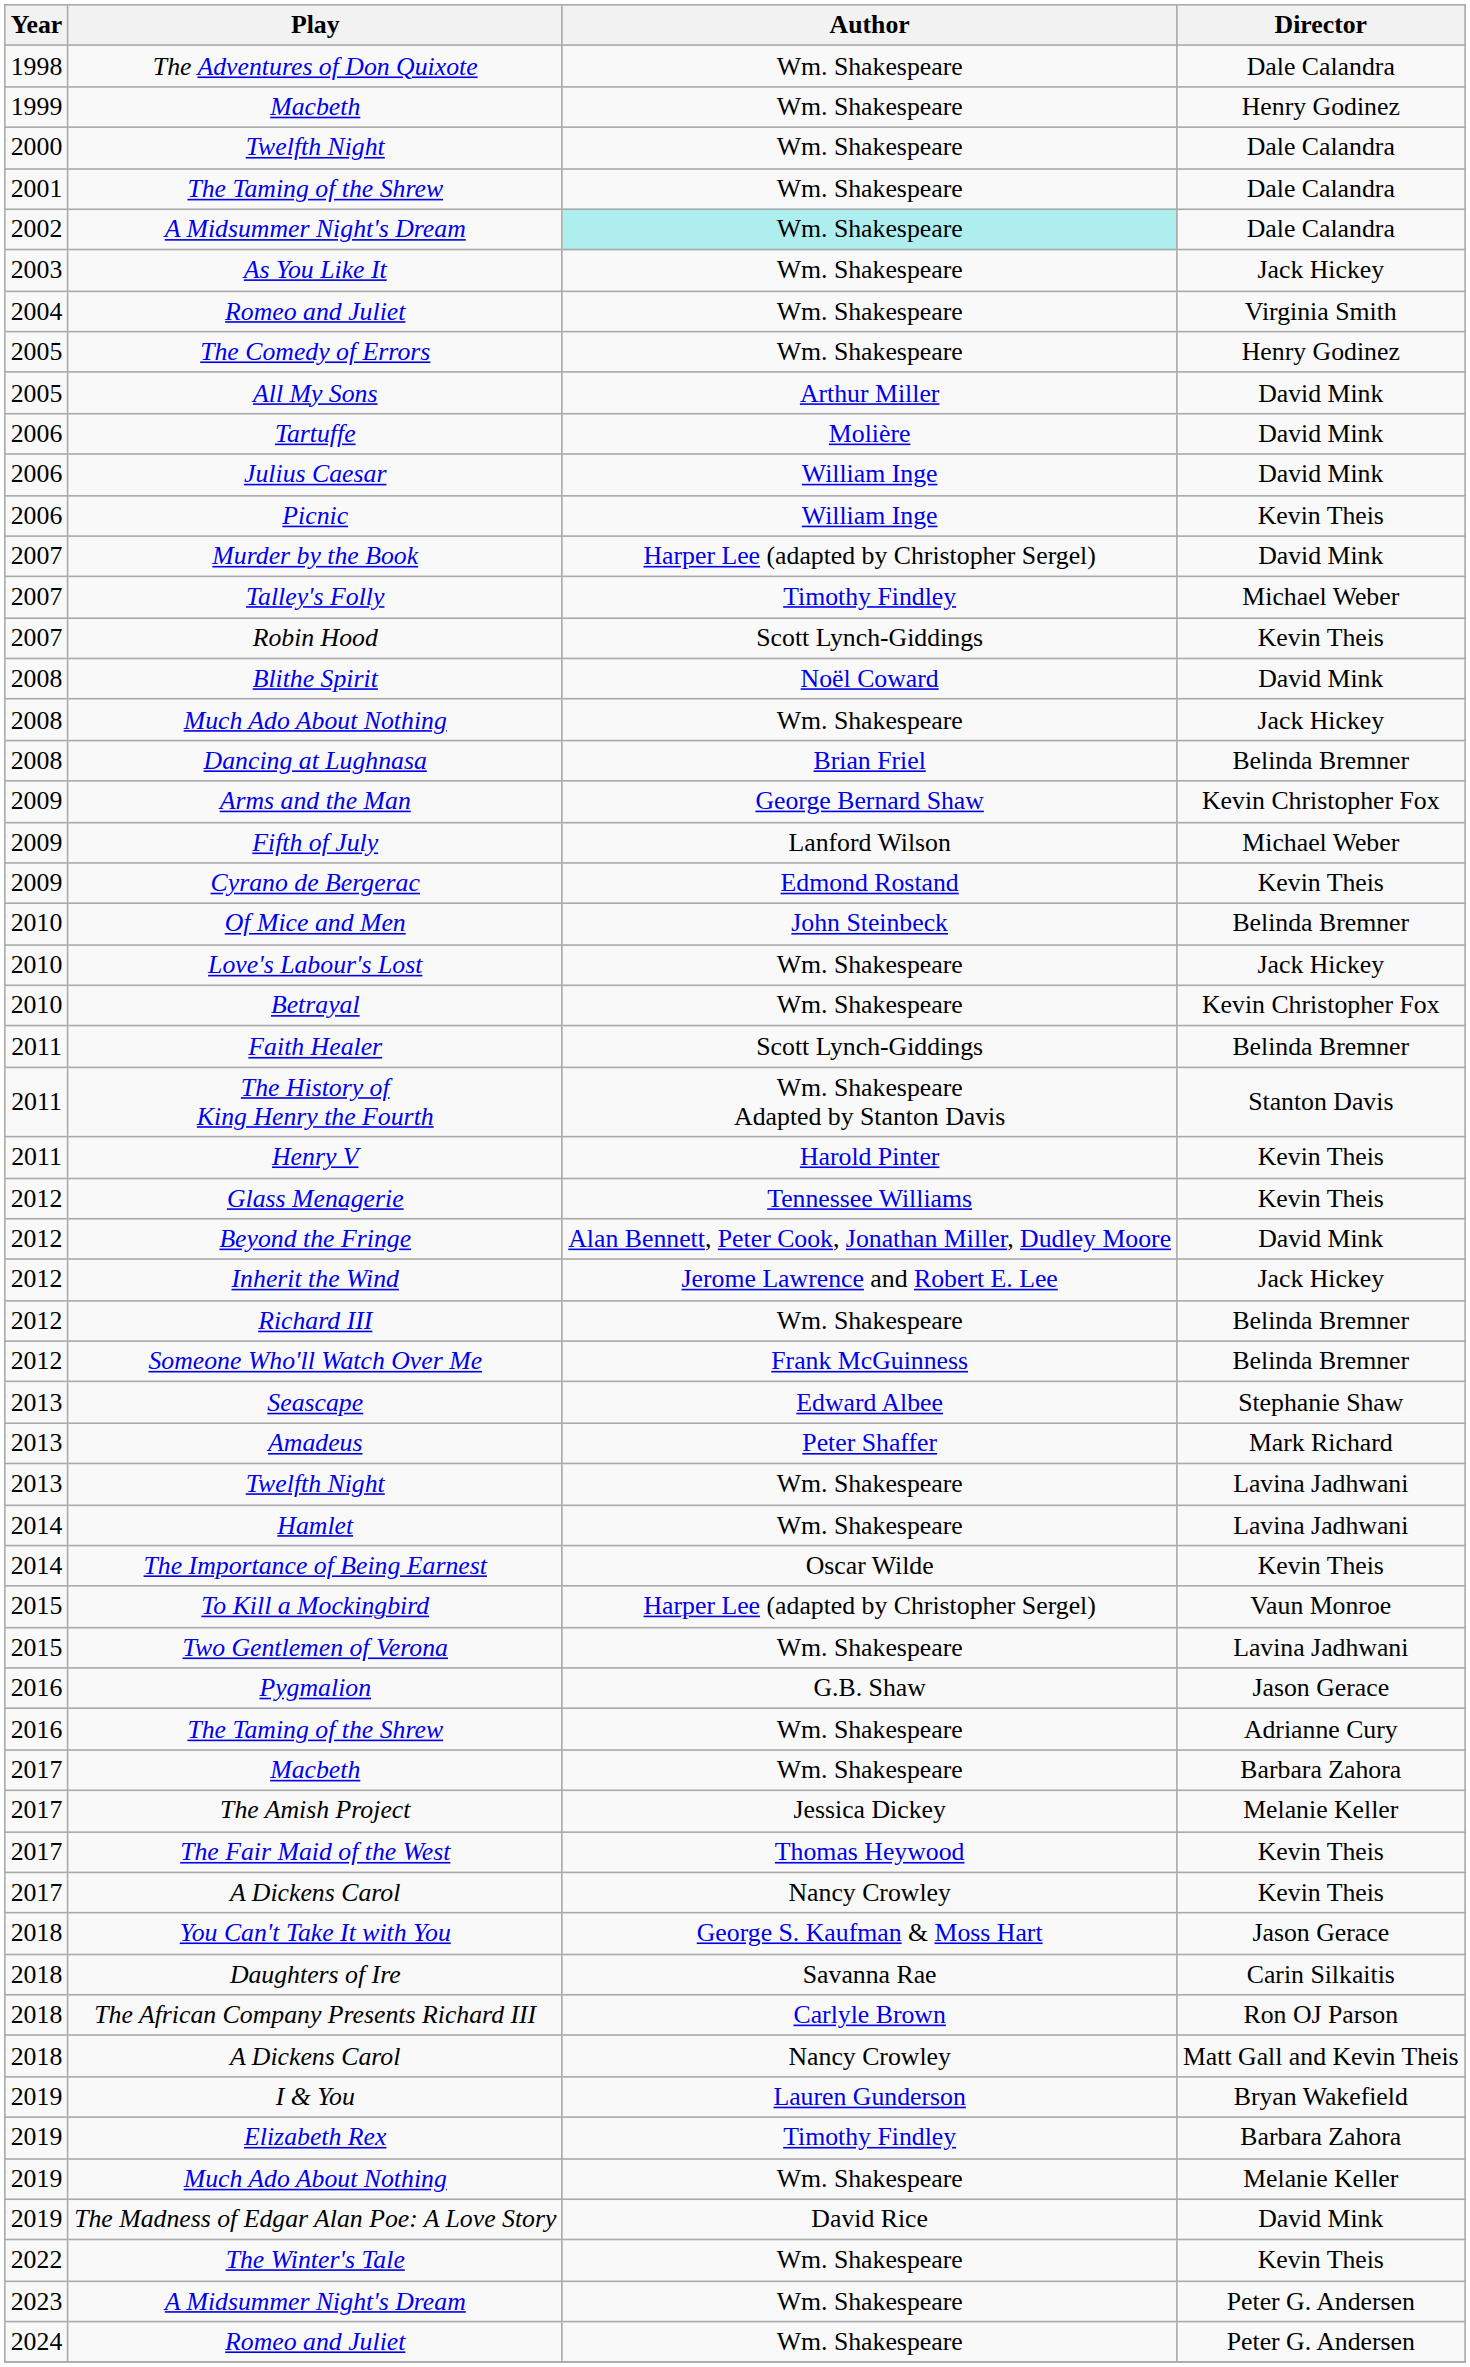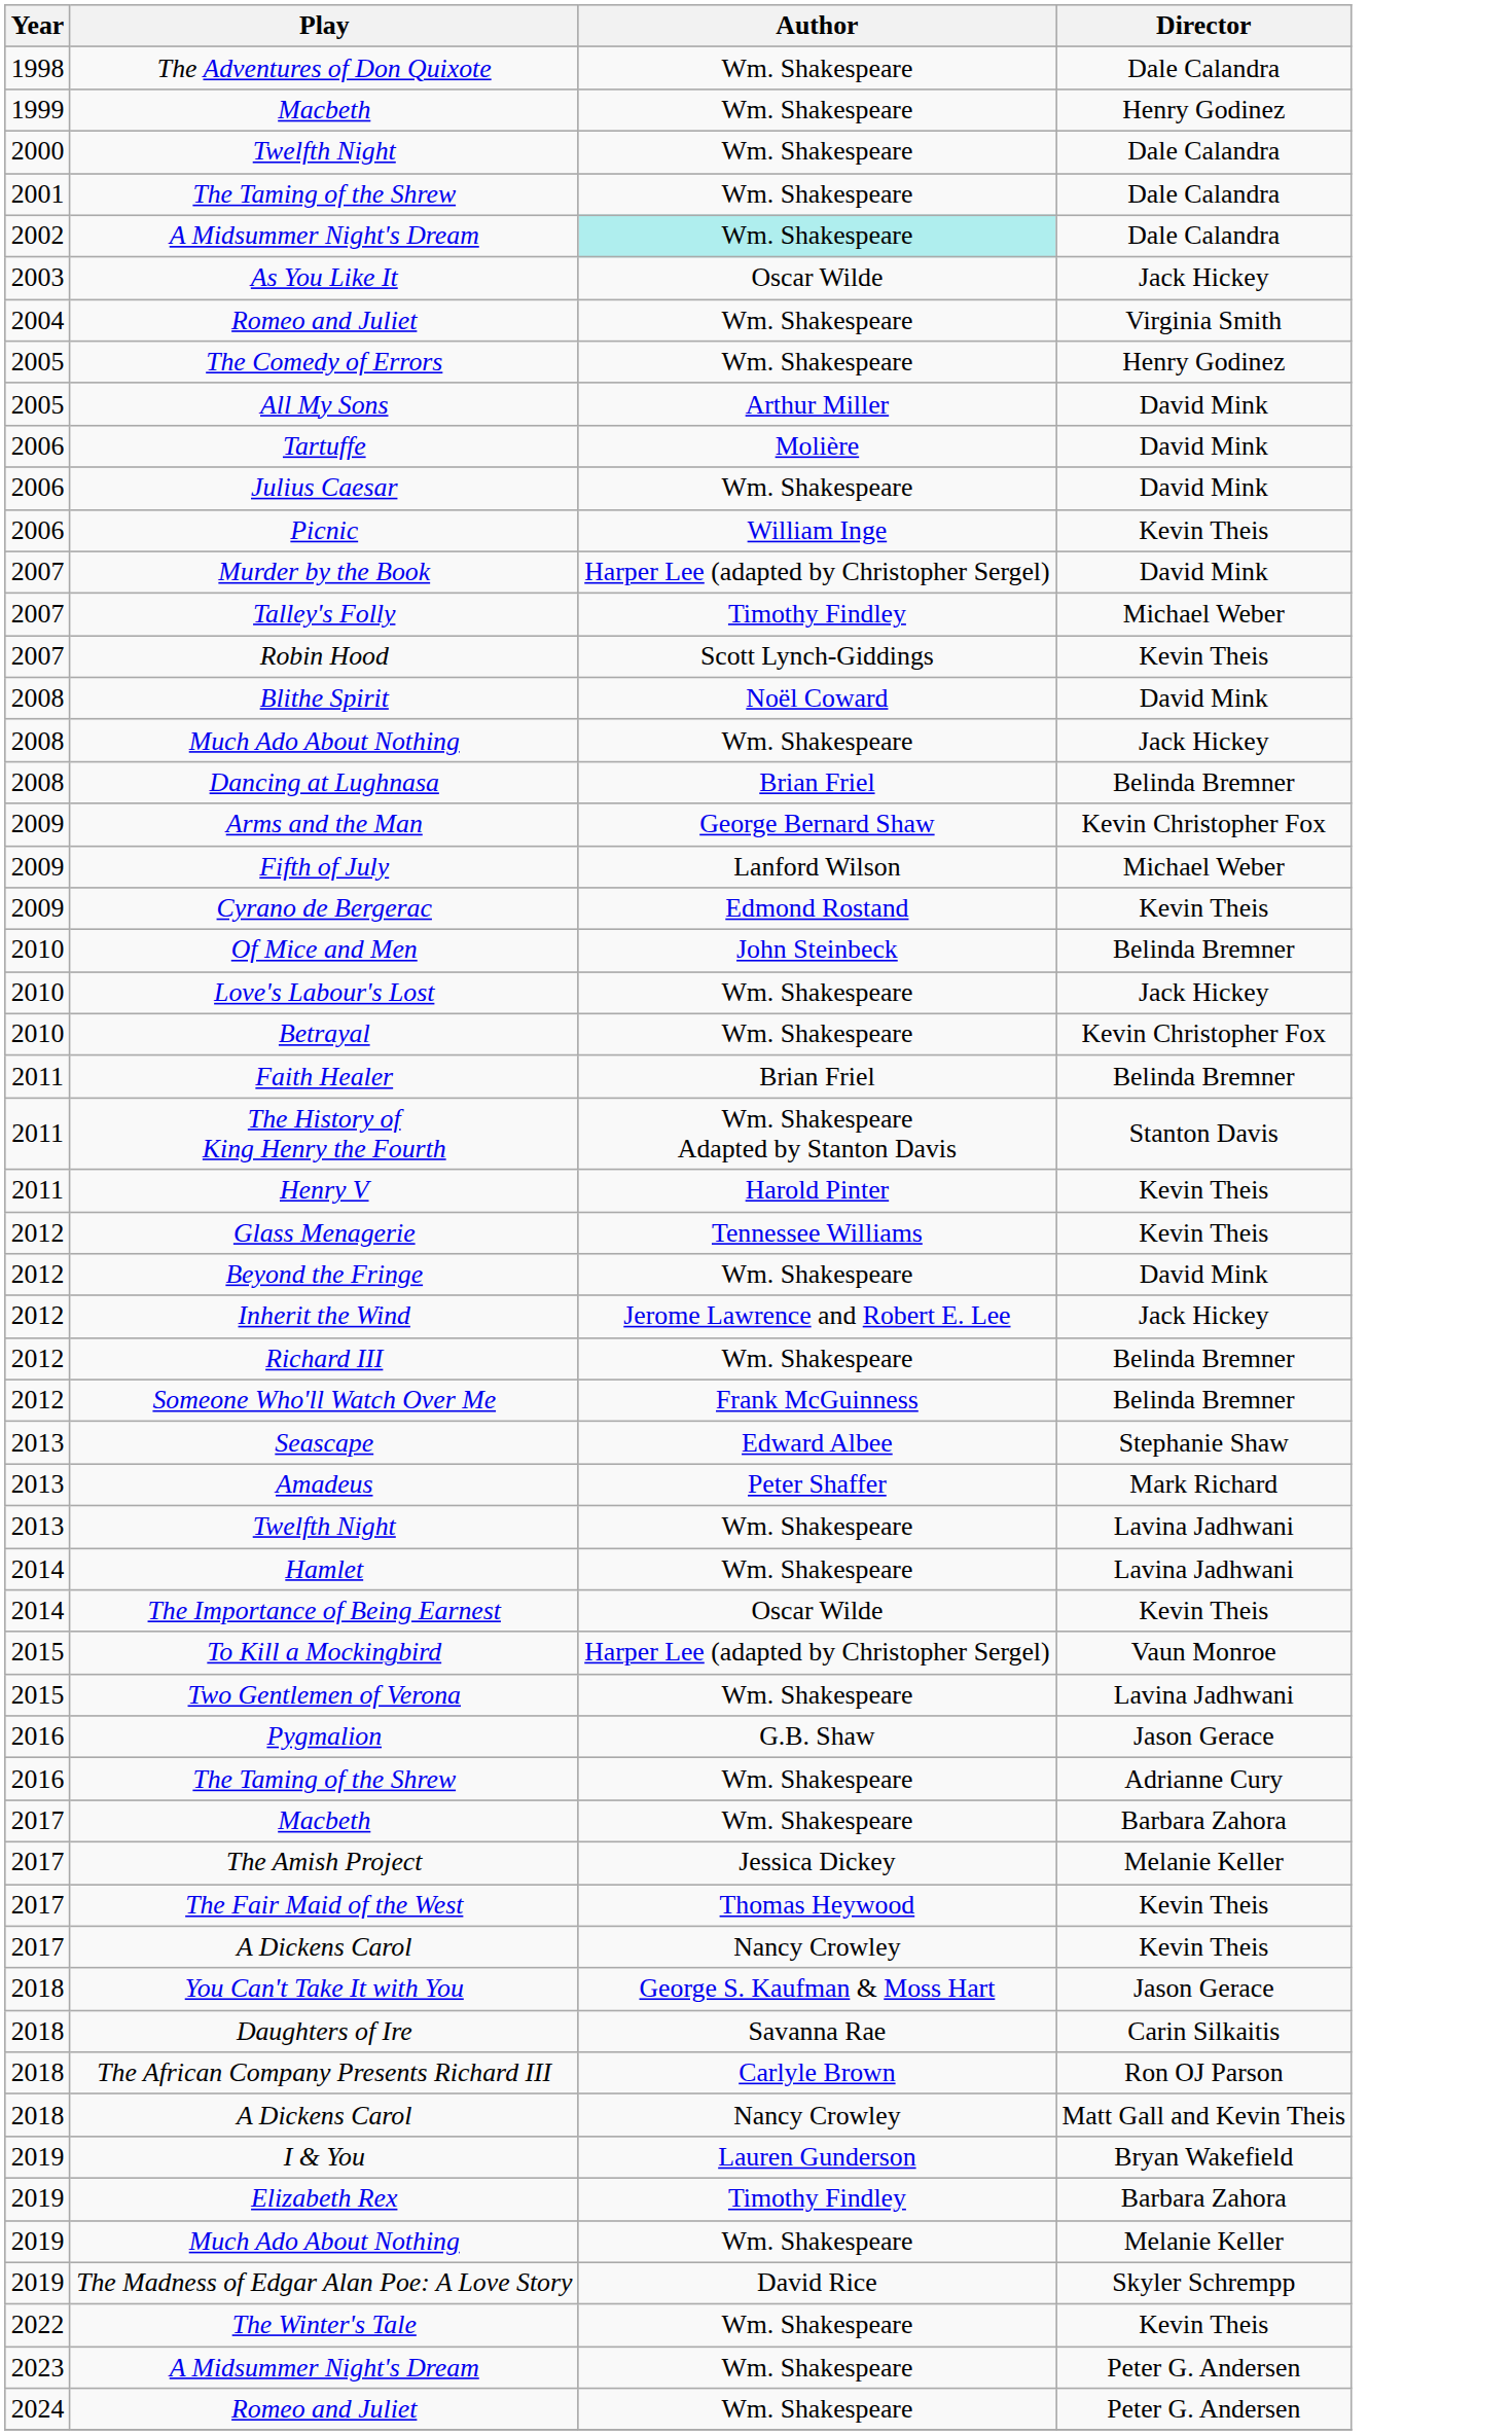As You Like It | Author: Wm. Shakespeare -> Oscar Wilde
Julius Caesar | Author: William Inge -> Wm. Shakespeare
Faith Healer | Author: Scott Lynch-Giddings -> Brian Friel
Beyond the Fringe | Author: Alan Bennett, Peter Cook, Jonathan Miller, Dudley Moore -> Wm. Shakespeare
The Madness of Edgar Alan Poe: A Love Story | Director: David Mink -> Skyler Schrempp
